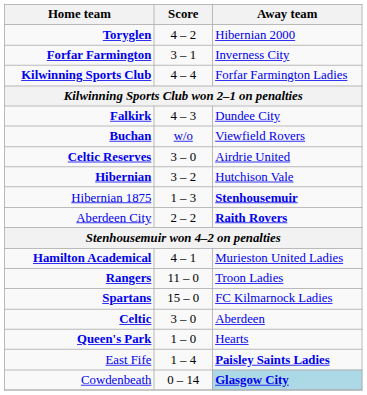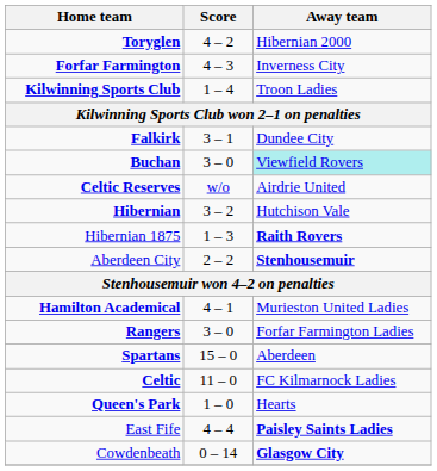Forfar Farmington | Score: 3 – 1 -> 4 – 3
Kilwinning Sports Club | Score: 4 – 4 -> 1 – 4
Kilwinning Sports Club | Away team: Forfar Farmington Ladies -> Troon Ladies
Falkirk | Score: 4 – 3 -> 3 – 1
Buchan | Score: w/o -> 3 – 0
Buchan | Away team: no background -> paleturquoise background
Celtic Reserves | Score: 3 – 0 -> w/o
Hibernian 1875 | Away team: Stenhousemuir -> Raith Rovers
Aberdeen City | Away team: Raith Rovers -> Stenhousemuir
Rangers | Score: 11 – 0 -> 3 – 0
Rangers | Away team: Troon Ladies -> Forfar Farmington Ladies
Spartans | Away team: FC Kilmarnock Ladies -> Aberdeen
Celtic | Score: 3 – 0 -> 11 – 0
Celtic | Away team: Aberdeen -> FC Kilmarnock Ladies
East Fife | Score: 1 – 4 -> 4 – 4
Cowdenbeath | Away team: lightblue background -> no background
